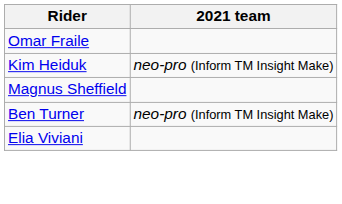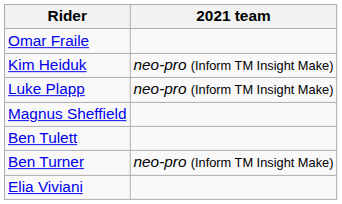+ row: Luke Plapp | neo-pro (Inform TM Insight Make)
+ row: Ben Tulett
